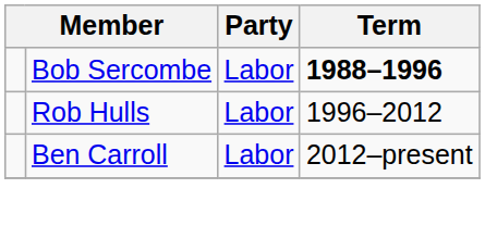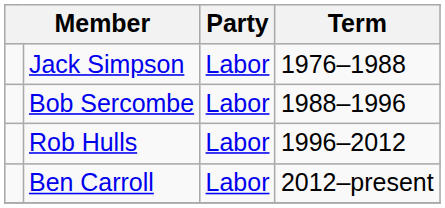+ row: Jack Simpson | Labor | 1976–1988
Bob Sercombe | Term: bold -> normal
